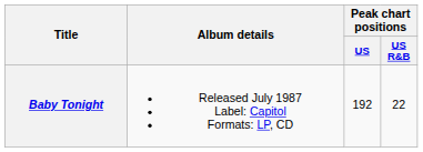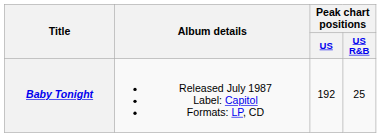Baby Tonight | Peak chart positions / US R&B: 22 -> 25
